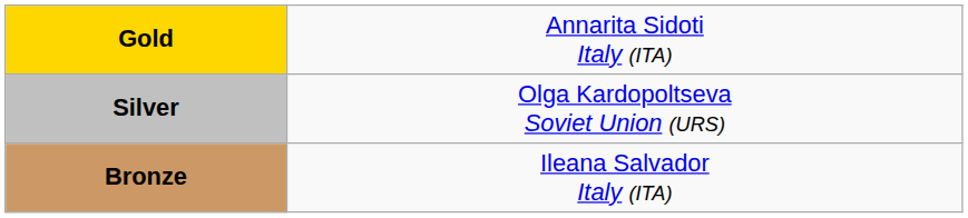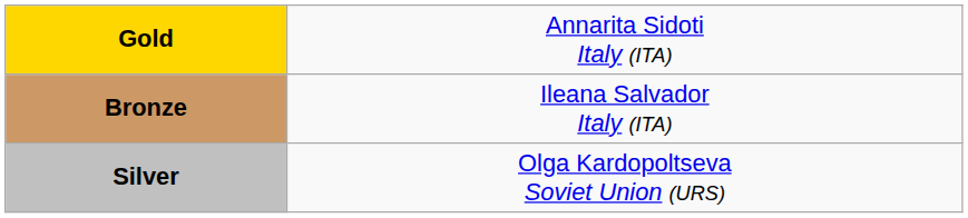rows swapped: Silver <-> Bronze
